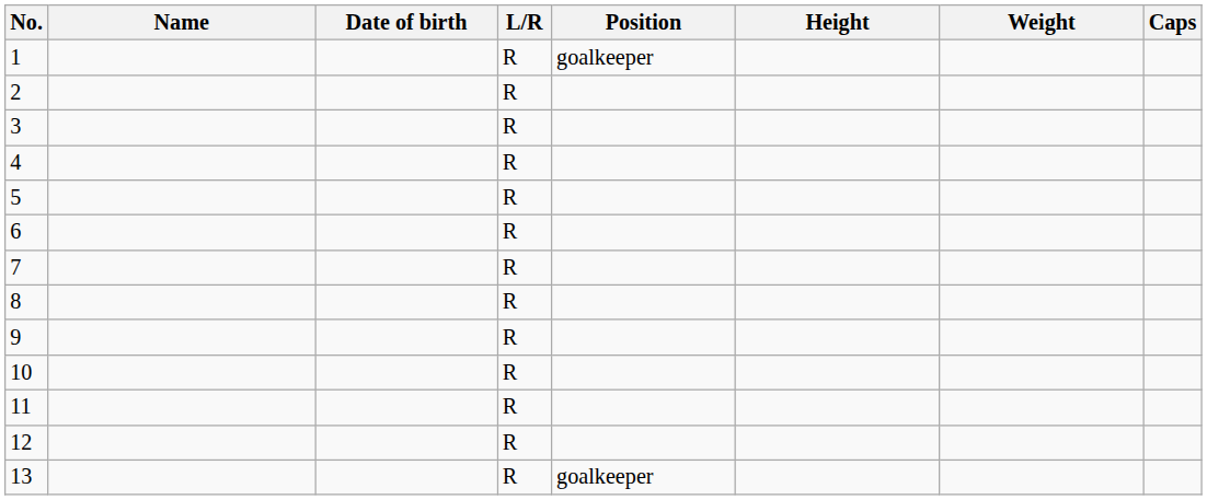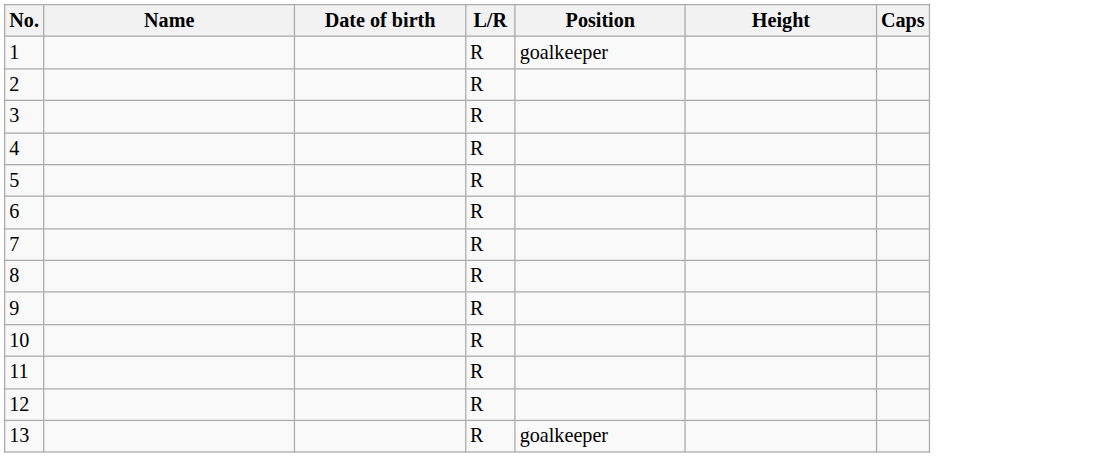- column: Weight
